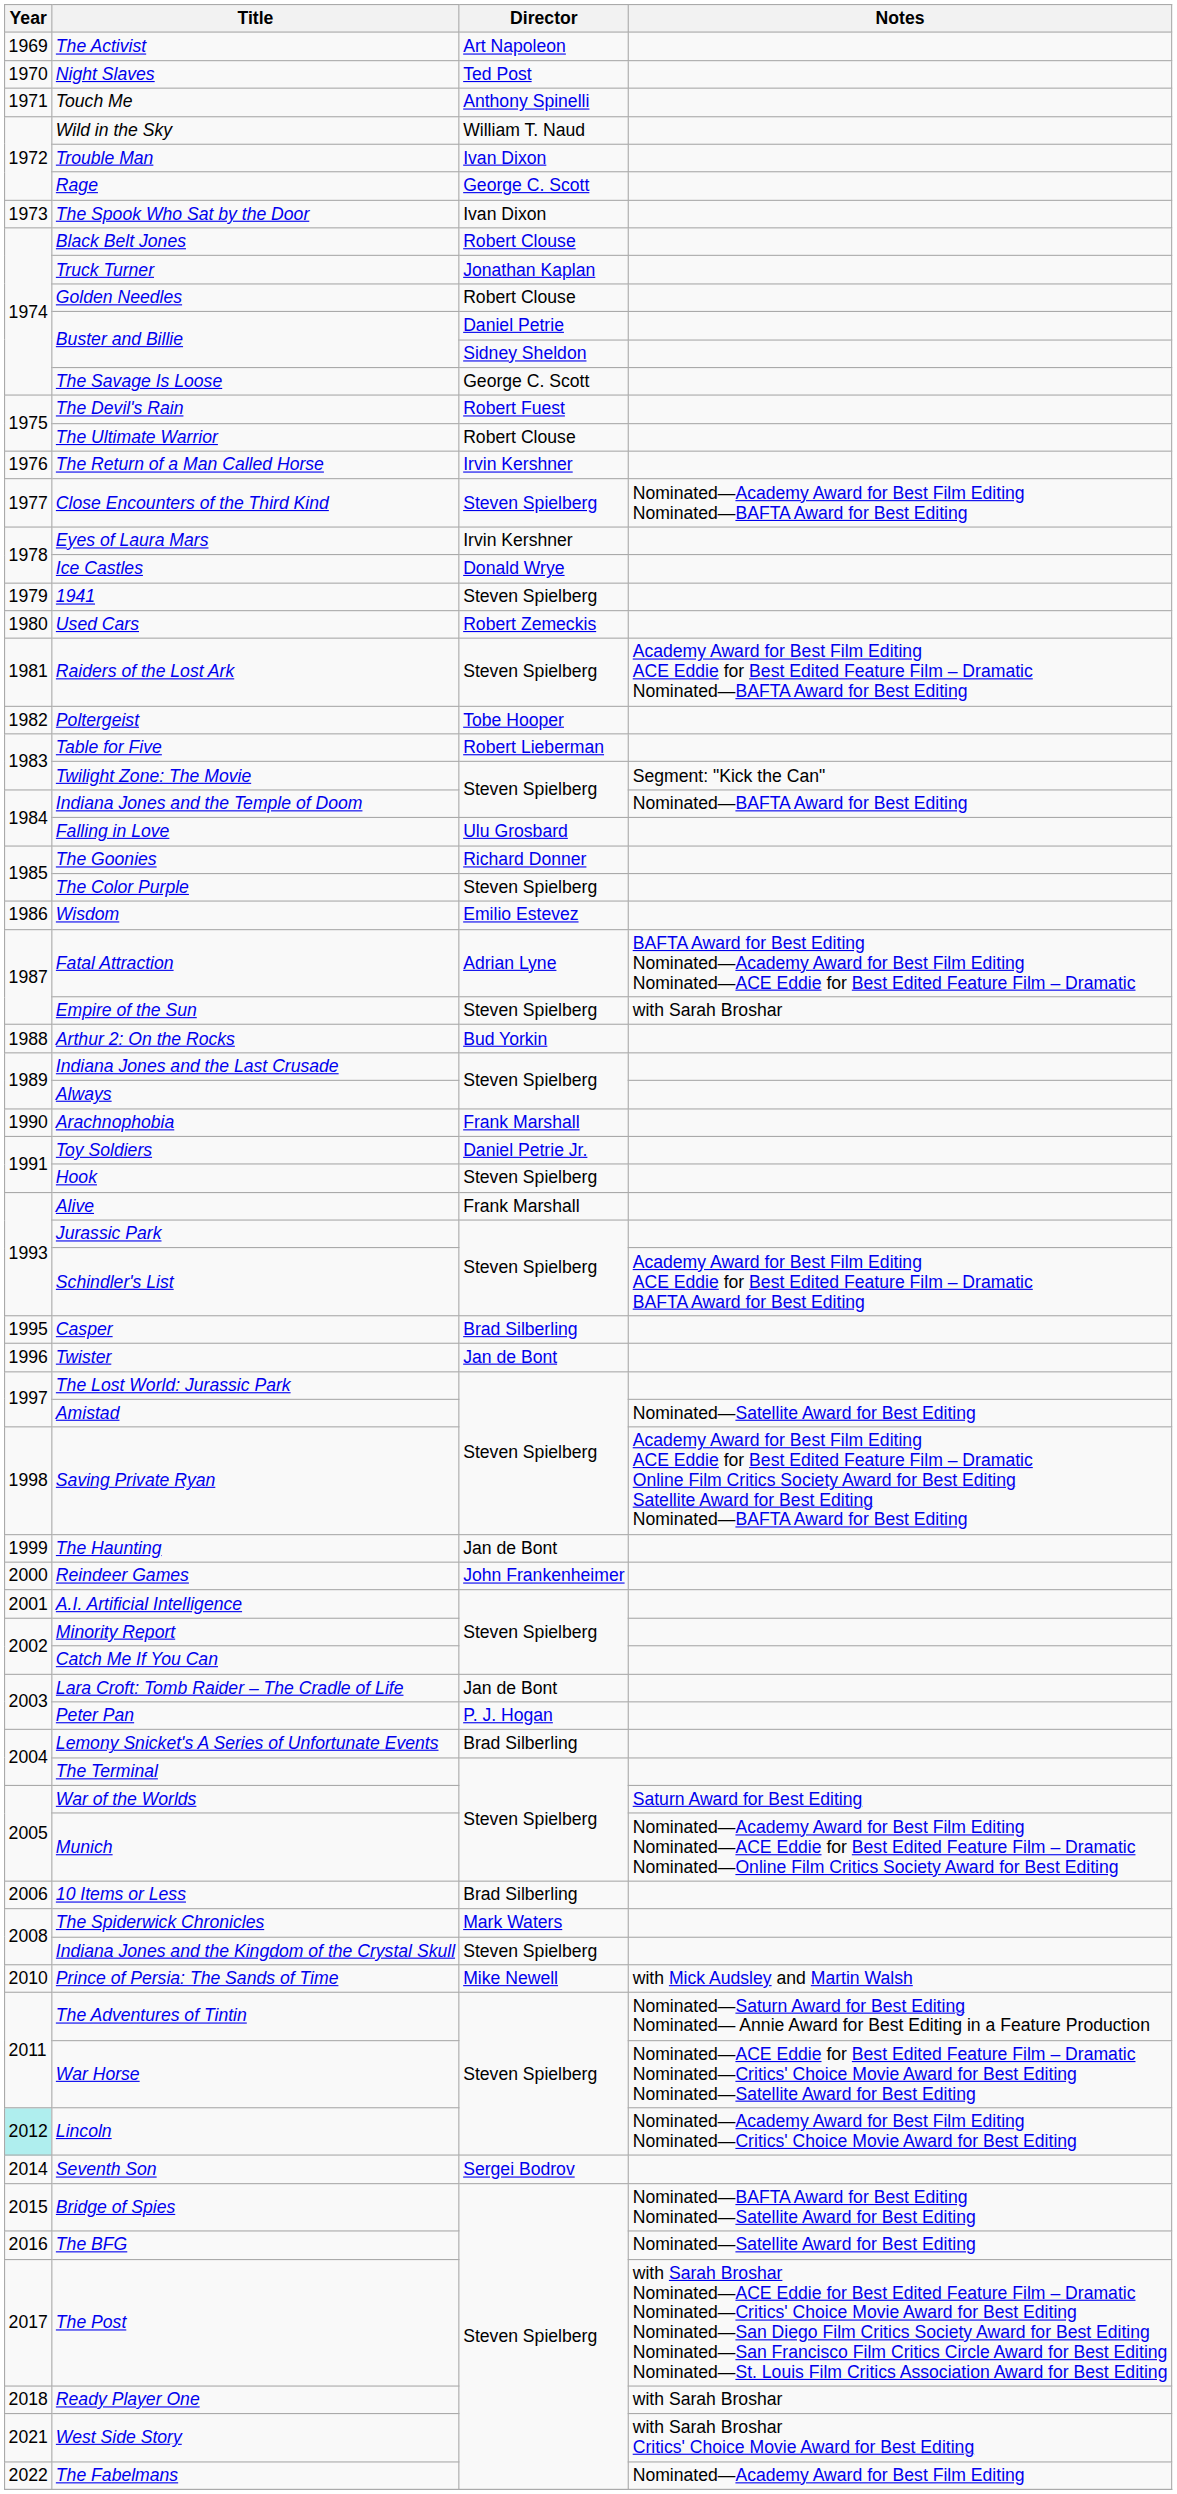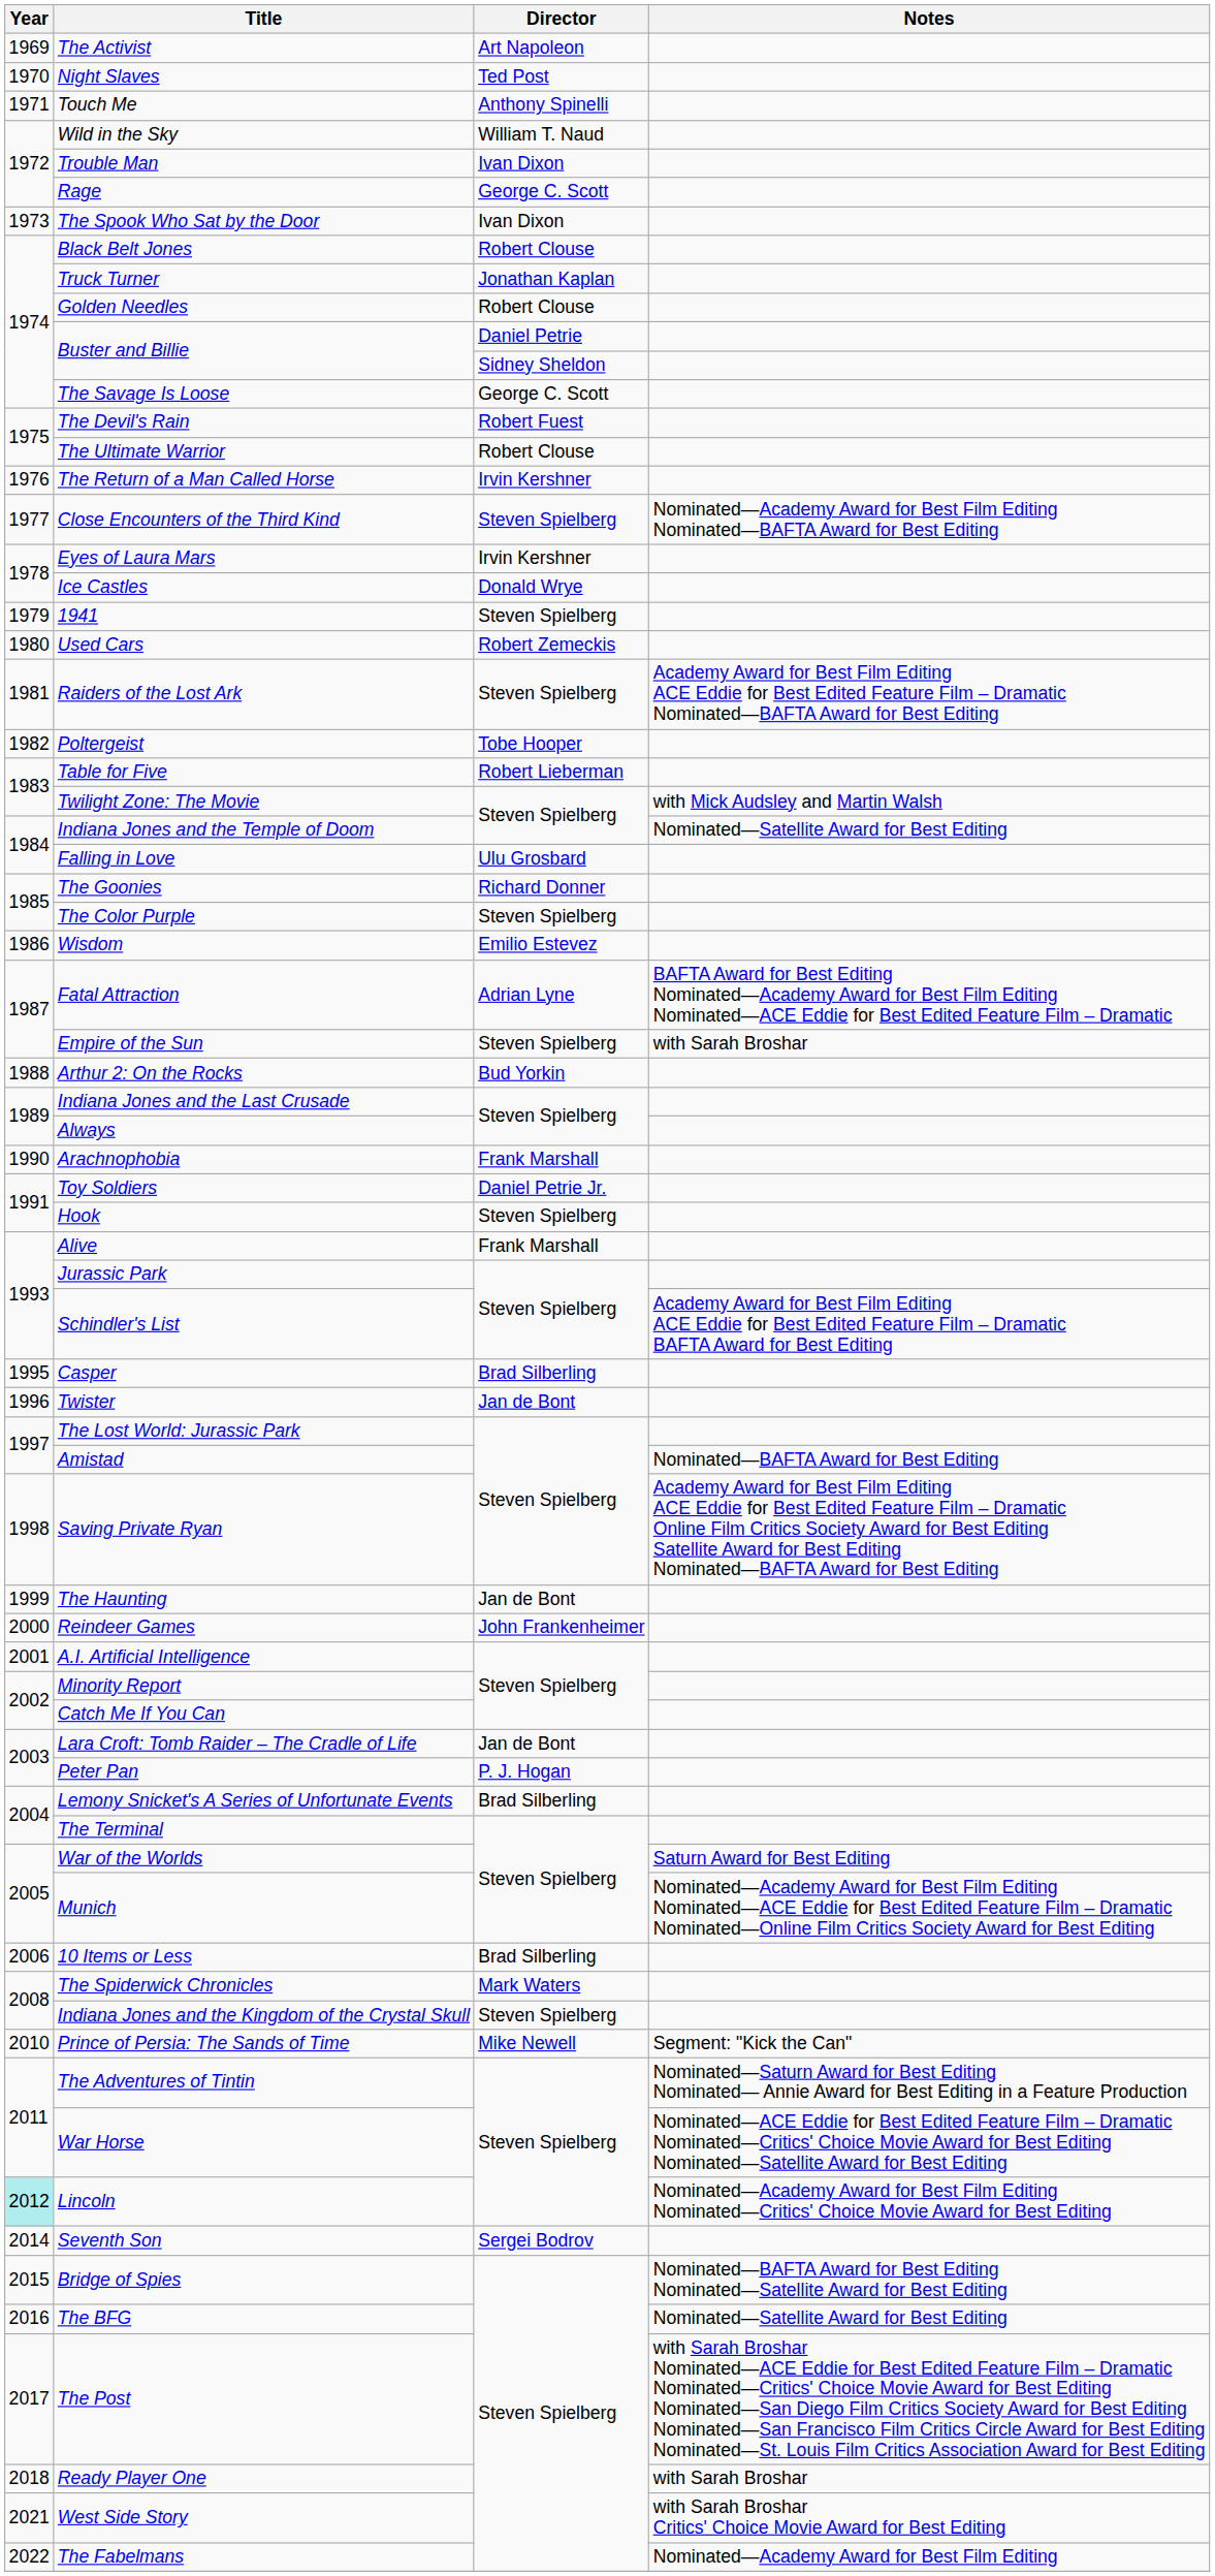Twilight Zone: The Movie | Notes: Segment: "Kick the Can" -> with Mick Audsley and Martin Walsh
Indiana Jones and the Temple of Doom | Notes: Nominated—BAFTA Award for Best Editing -> Nominated—Satellite Award for Best Editing
Amistad | Notes: Nominated—Satellite Award for Best Editing -> Nominated—BAFTA Award for Best Editing
Prince of Persia: The Sands of Time | Notes: with Mick Audsley and Martin Walsh -> Segment: "Kick the Can"
